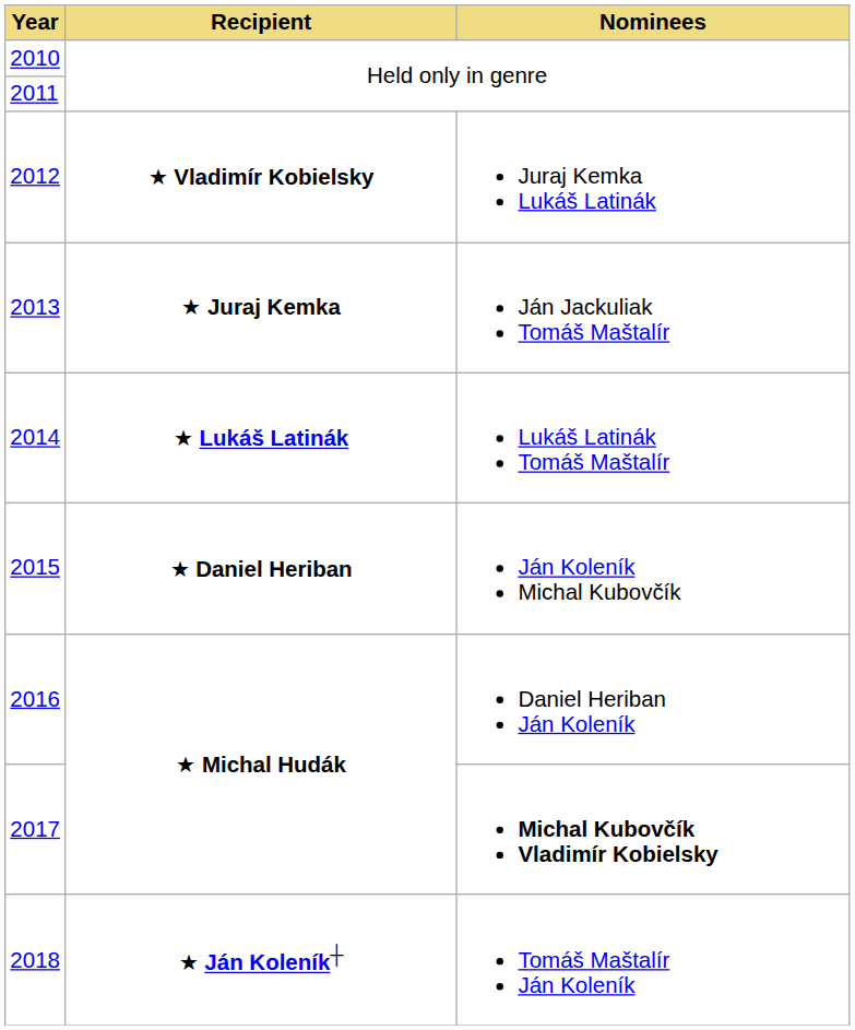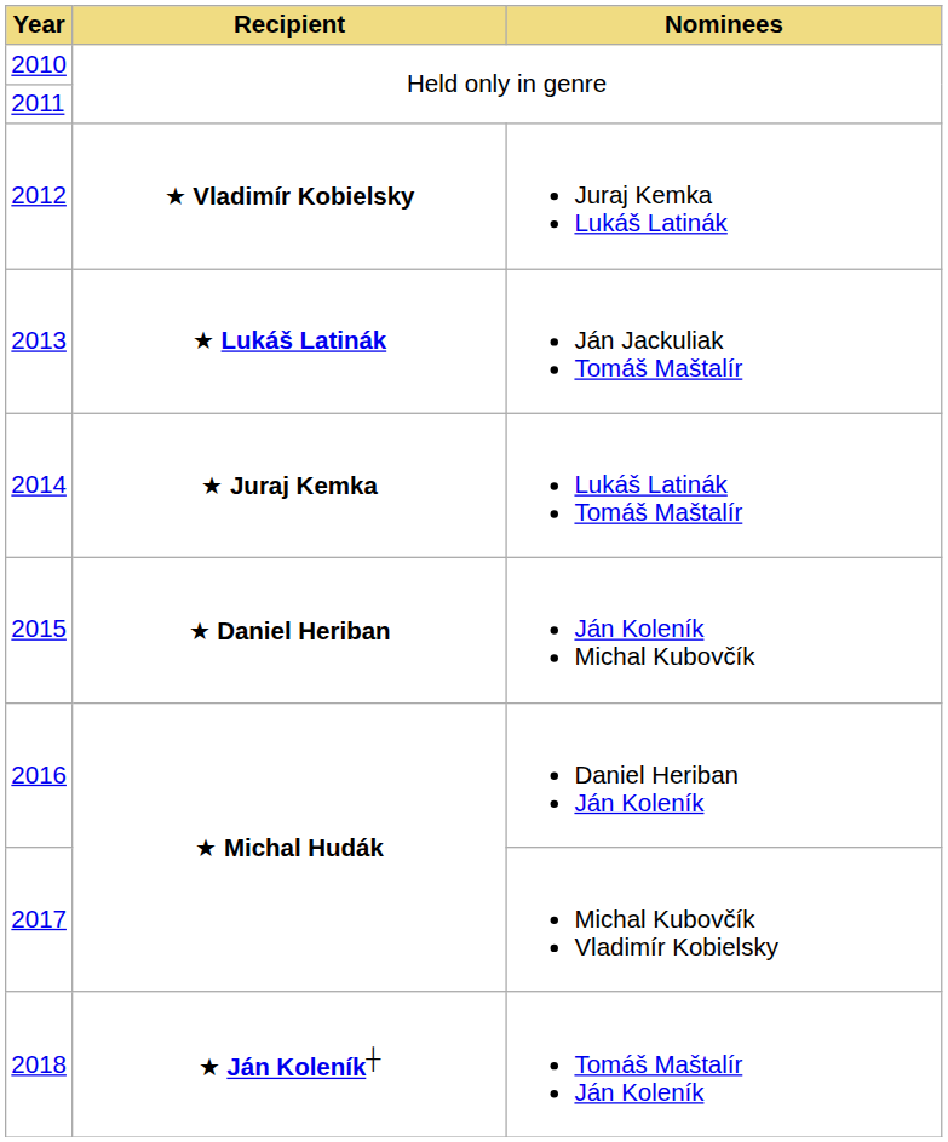2013 | Recipient: ★ Juraj Kemka -> ★ Lukáš Latinák
2014 | Recipient: ★ Lukáš Latinák -> ★ Juraj Kemka
2017 | Nominees: bold -> normal
